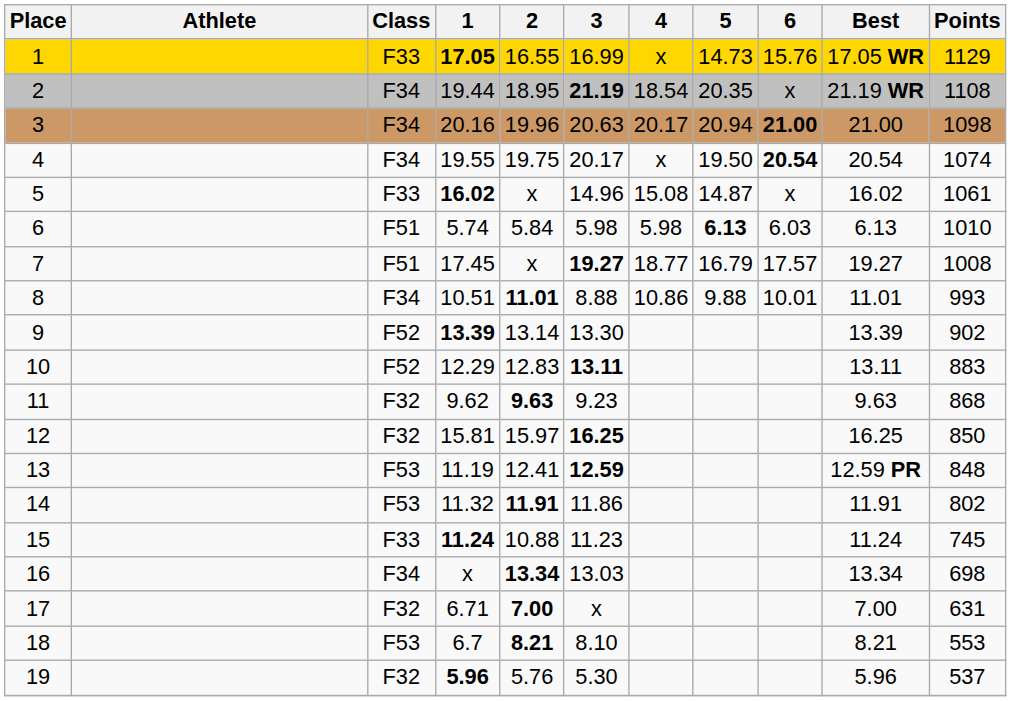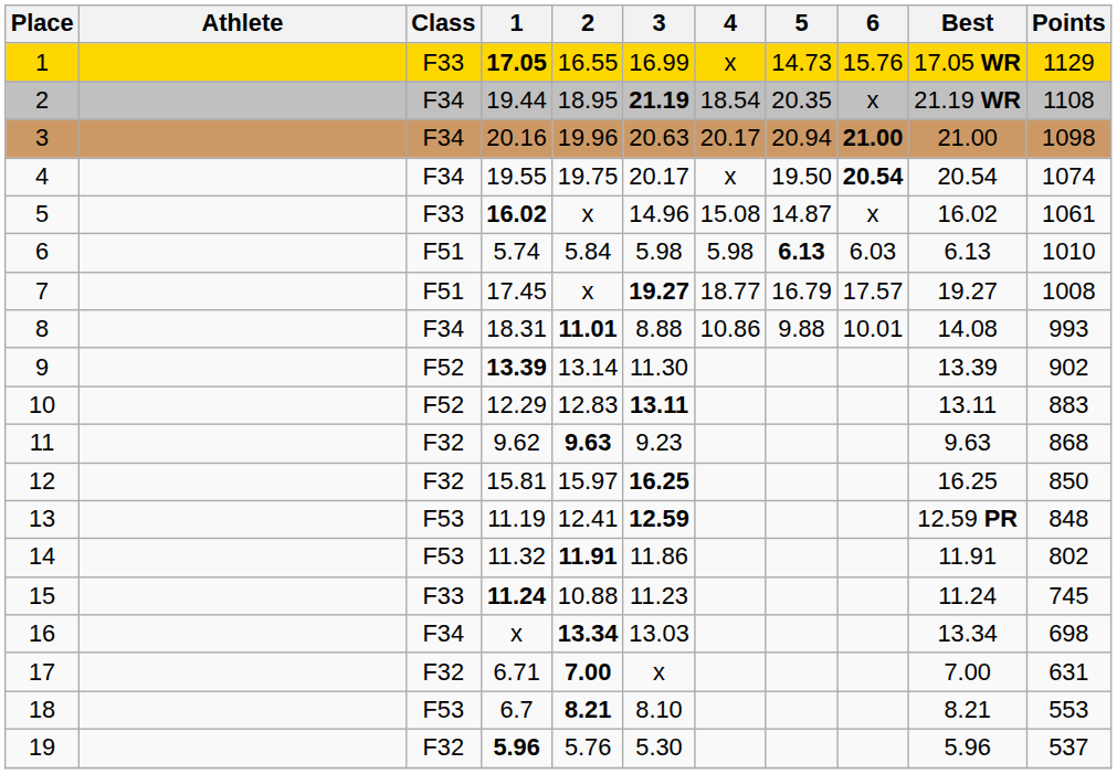8 | 1: 10.51 -> 18.31
8 | Best: 11.01 -> 14.08
9 | 3: 13.30 -> 11.30
